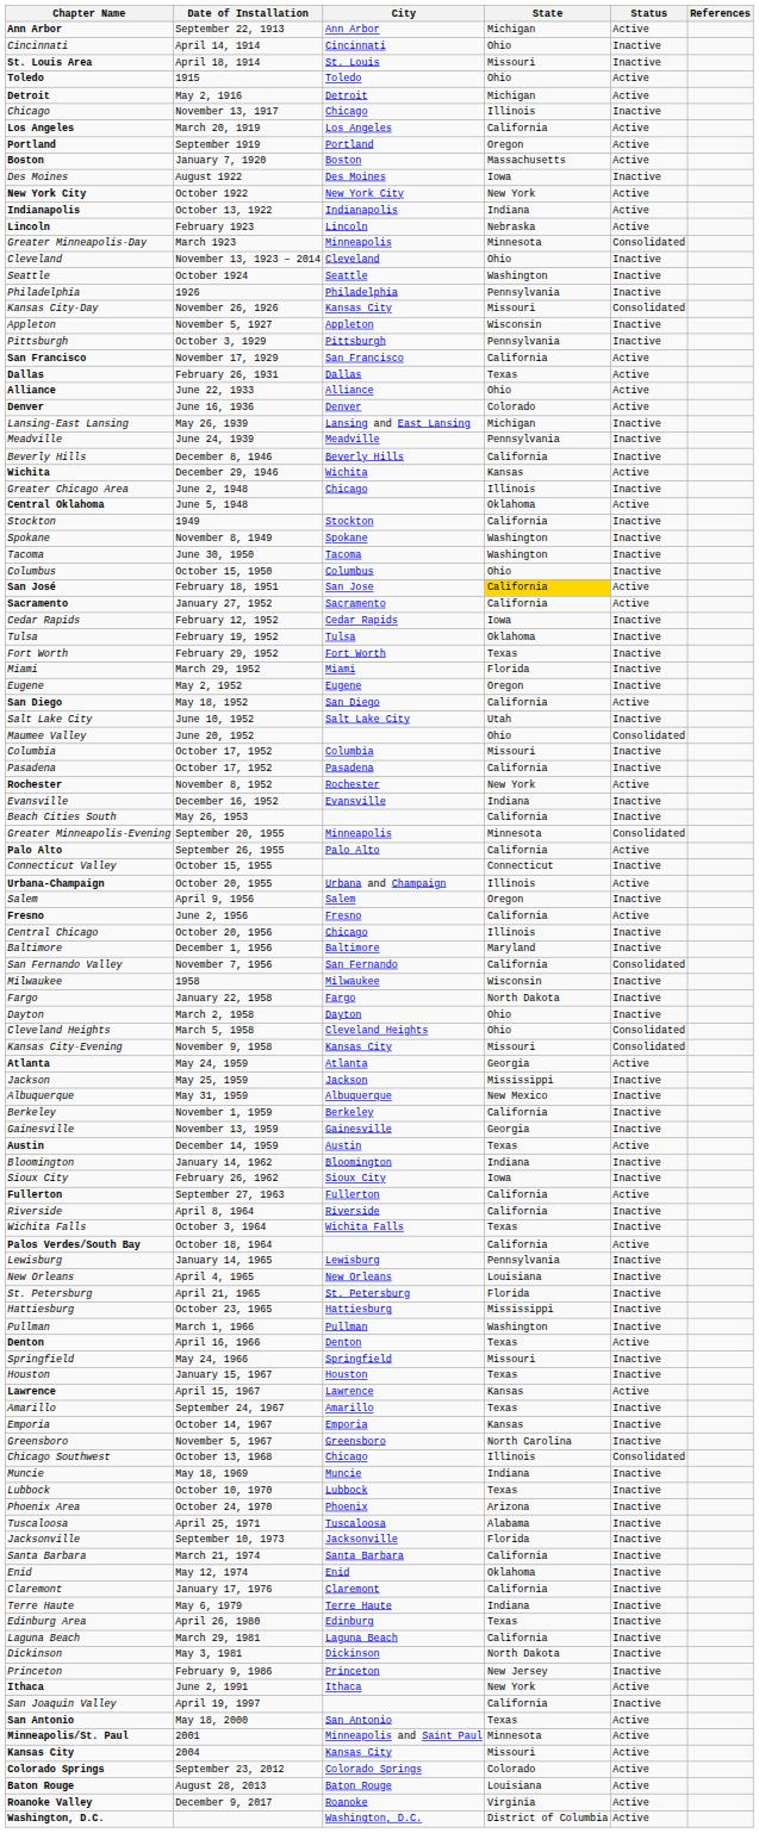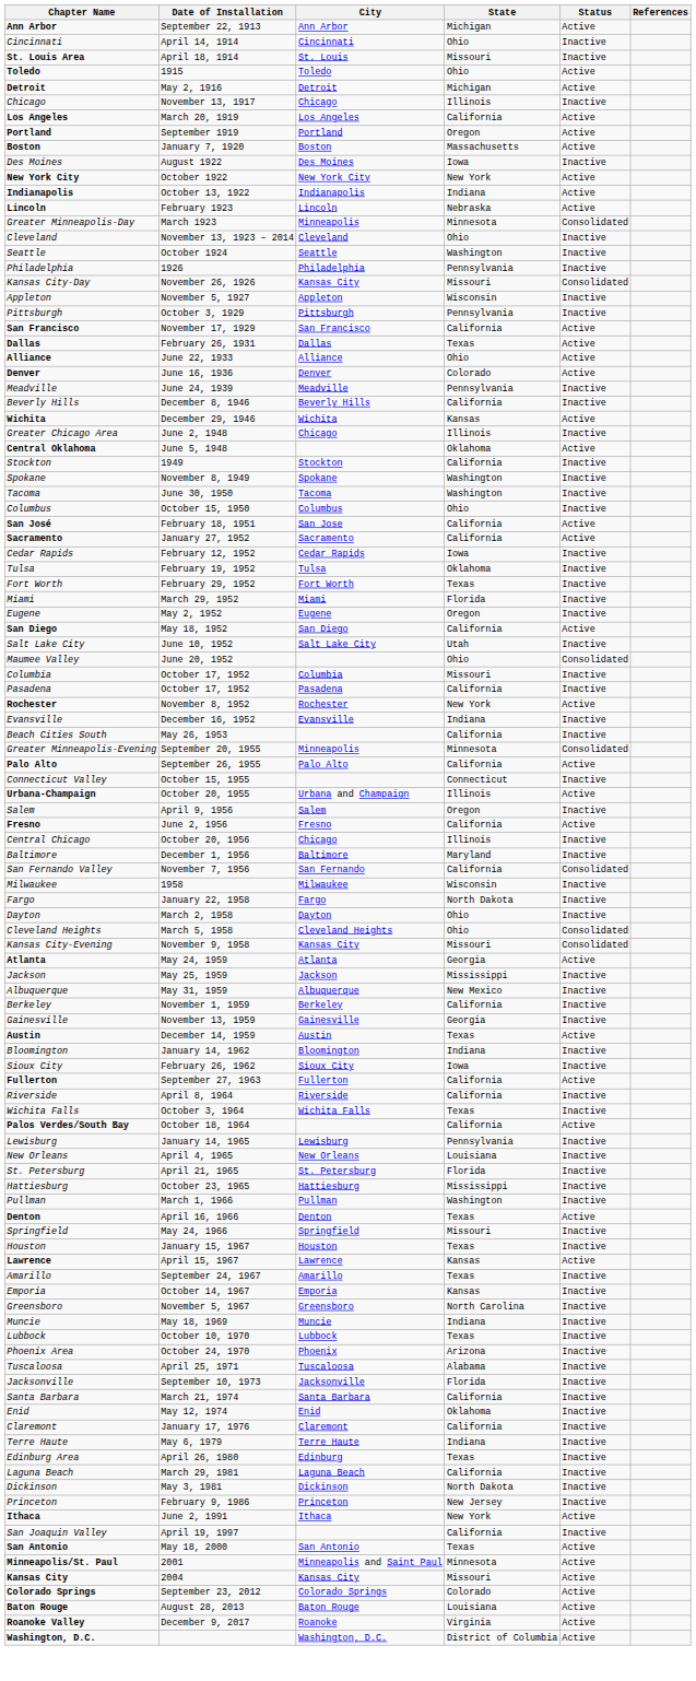- row: Lansing-East Lansing | May 26, 1939 | Lansing and East Lansing | Michigan | Inactive
San José | State: gold background -> no background
- row: Chicago Southwest | October 13, 1968 | Chicago | Illinois | Consolidated
